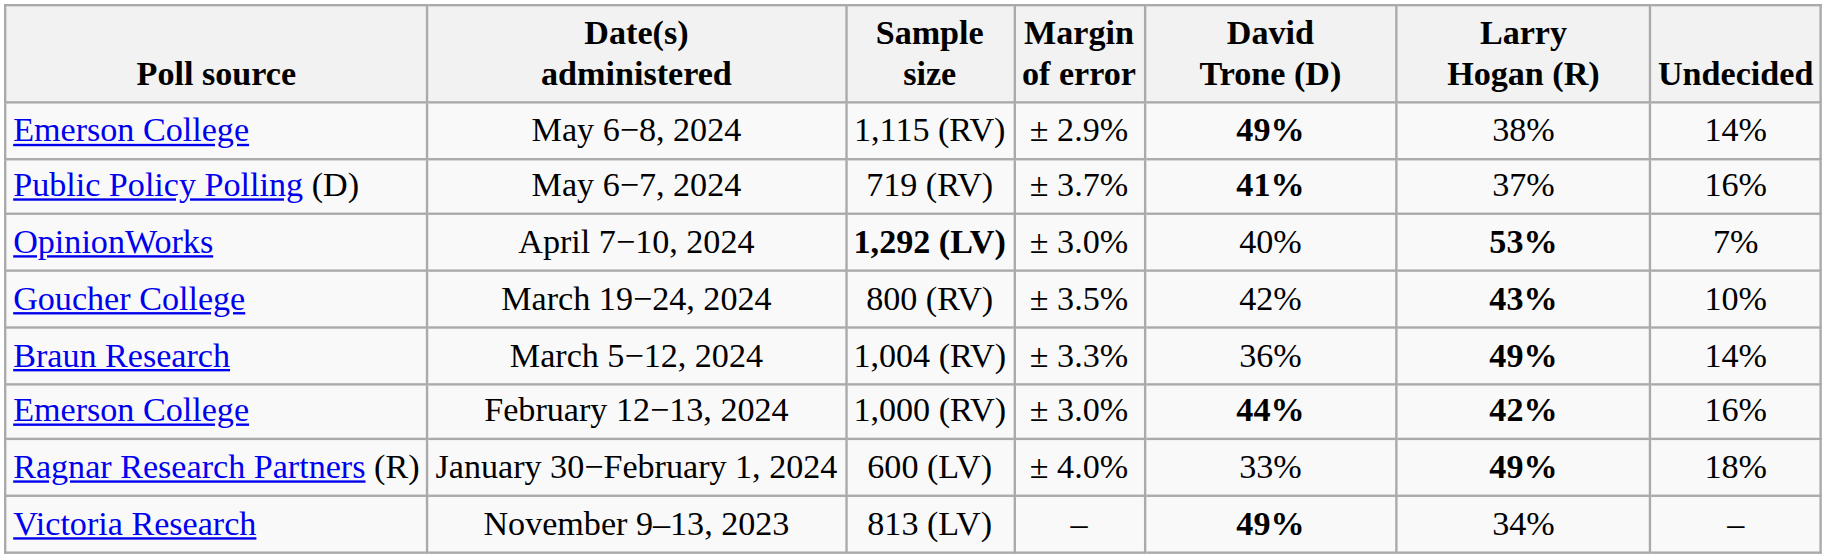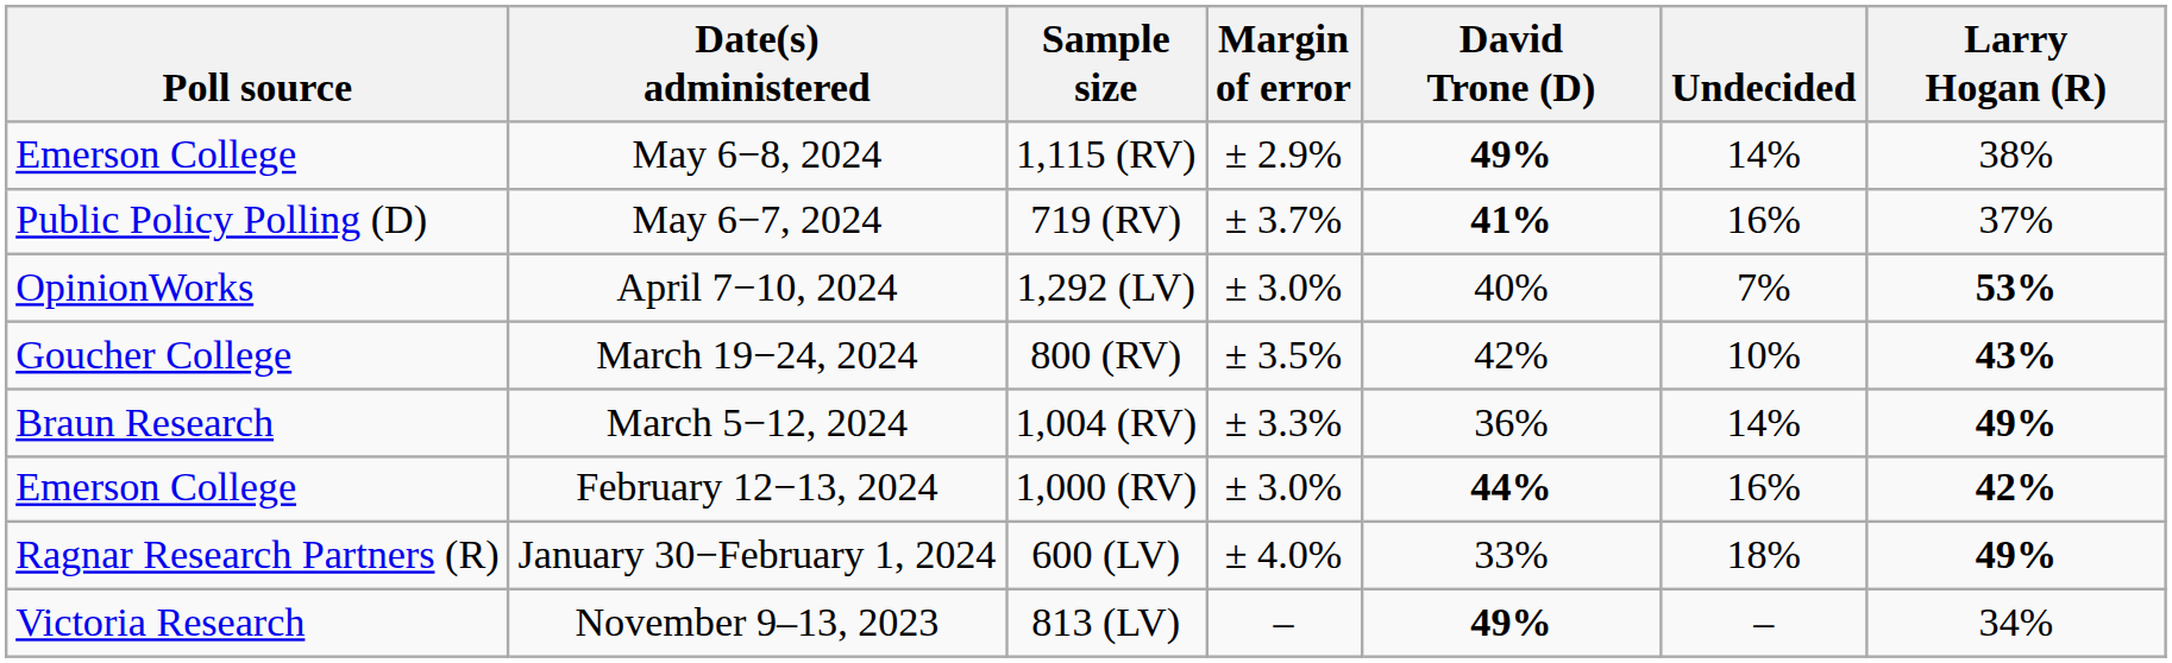columns swapped: Larry Hogan (R) <-> Undecided
April 7−10, 2024 | Sample size: bold -> normal
